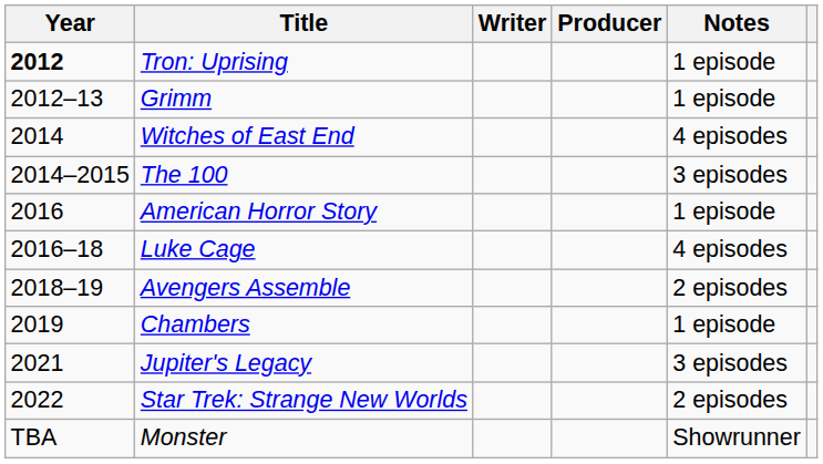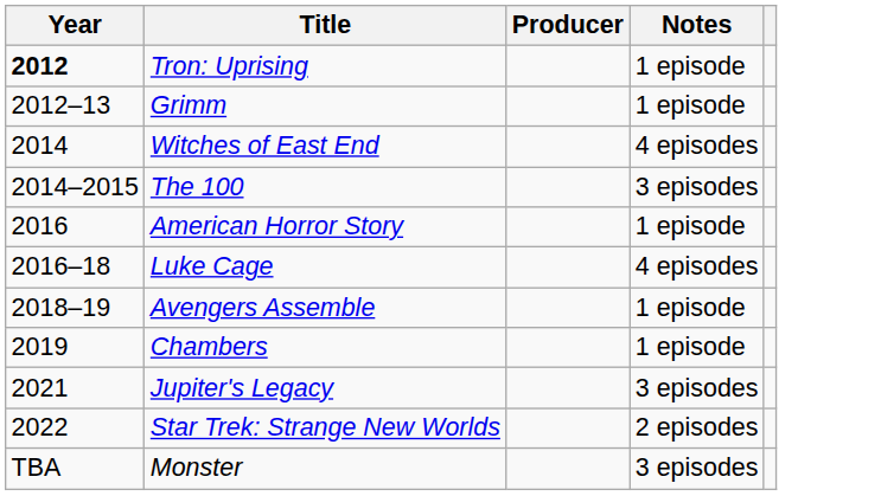- column: Writer
Avengers Assemble | Notes: 2 episodes -> 1 episode
Monster | Notes: Showrunner -> 3 episodes
